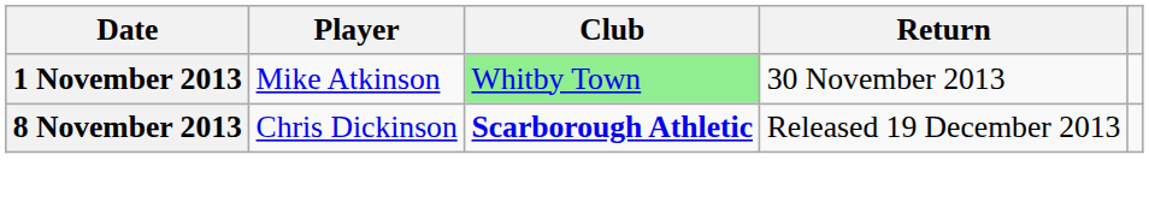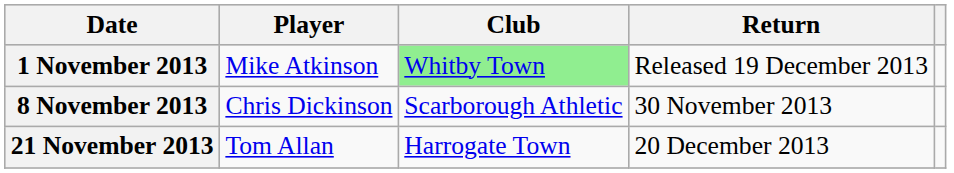1 November 2013 | Return: 30 November 2013 -> Released 19 December 2013
8 November 2013 | Club: bold -> normal
8 November 2013 | Return: Released 19 December 2013 -> 30 November 2013
+ row: 21 November 2013 | Tom Allan | Harrogate Town | 20 December 2013
